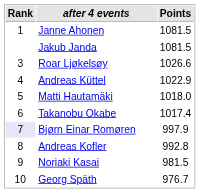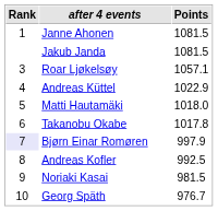Roar Ljøkelsøy | Points: 1026.6 -> 1057.1
Takanobu Okabe | Points: 1017.4 -> 1017.8
Andreas Kofler | Points: 992.8 -> 992.5
